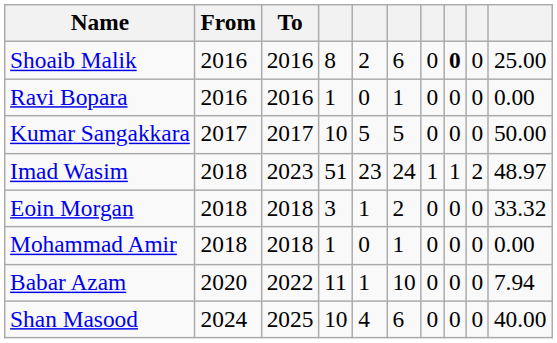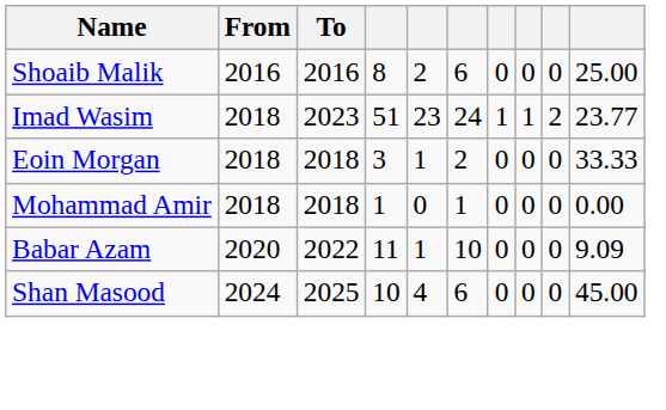Shoaib Malik | column 8: bold -> normal
- row: Ravi Bopara | 2016 | 2016 | 1 | 0 | 1 | 0 | 0 | 0 | 0.00
- row: Kumar Sangakkara | 2017 | 2017 | 10 | 5 | 5 | 0 | 0 | 0 | 50.00
Imad Wasim | column 10: 48.97 -> 23.77
Eoin Morgan | column 10: 33.32 -> 33.33
Babar Azam | column 10: 7.94 -> 9.09
Shan Masood | column 10: 40.00 -> 45.00
